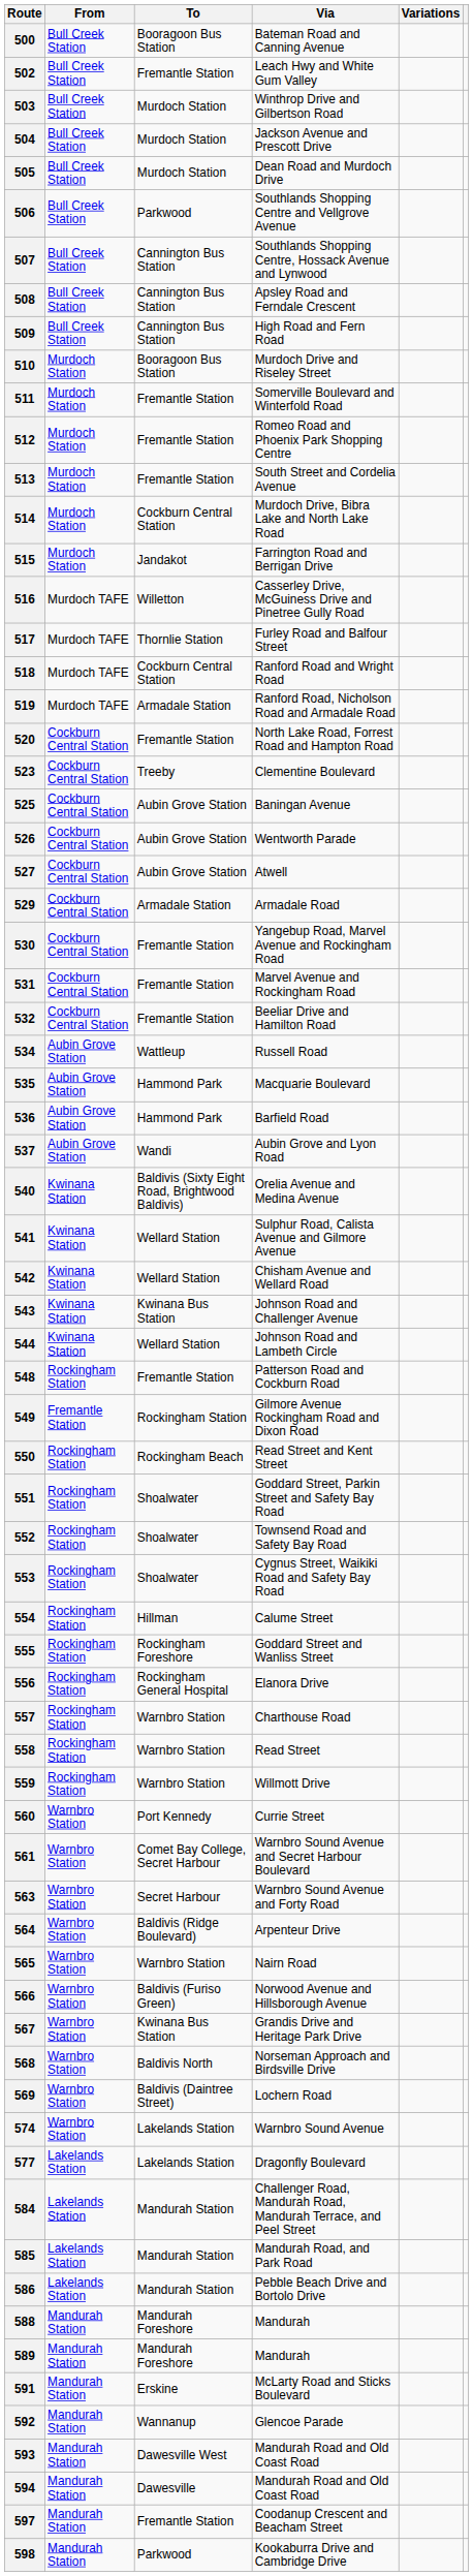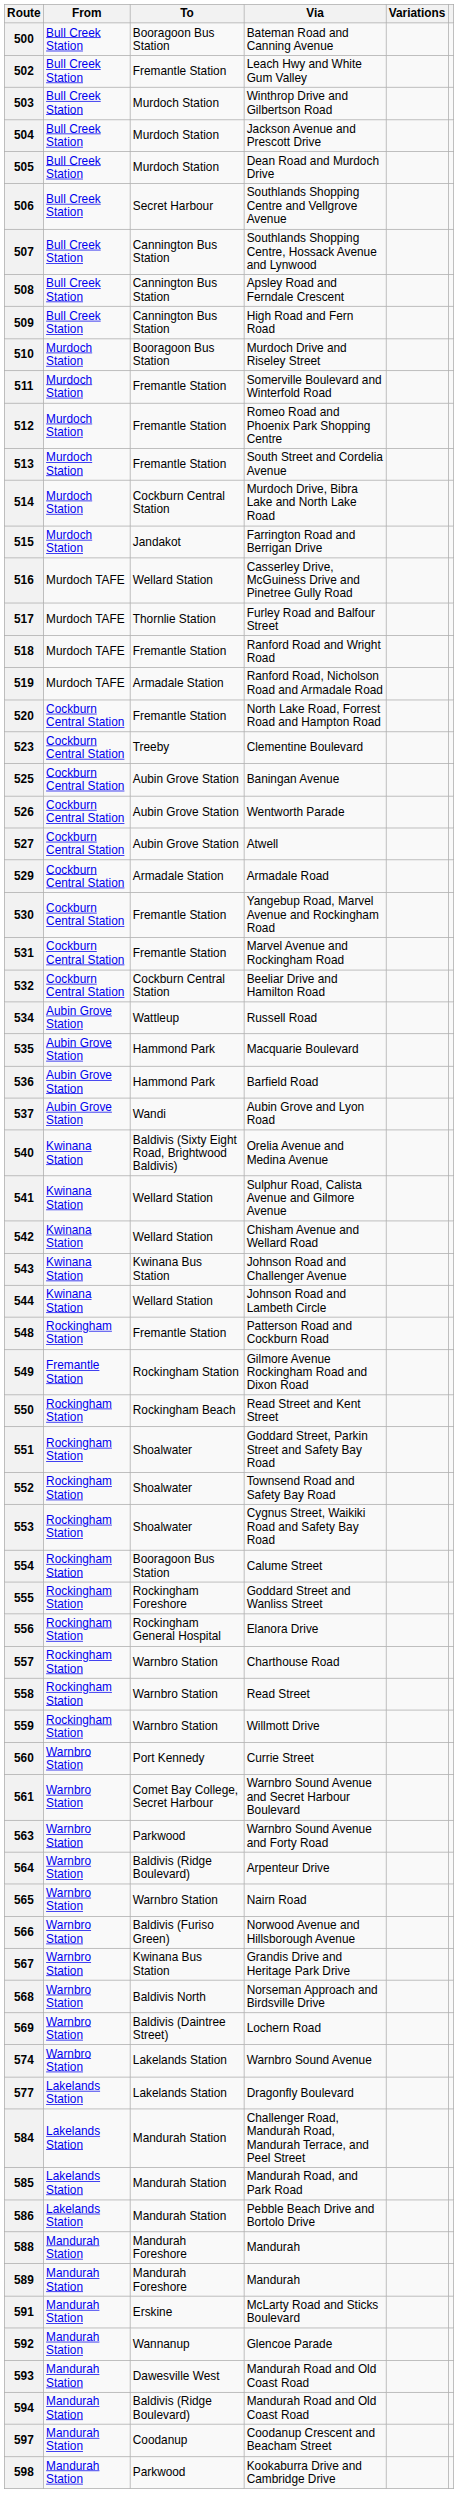506 | To: Parkwood -> Secret Harbour
516 | To: Willetton -> Wellard Station
518 | To: Cockburn Central Station -> Fremantle Station
532 | To: Fremantle Station -> Cockburn Central Station
554 | To: Hillman -> Booragoon Bus Station
563 | To: Secret Harbour -> Parkwood
594 | To: Dawesville -> Baldivis (Ridge Boulevard)
597 | To: Fremantle Station -> Coodanup
